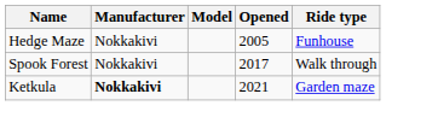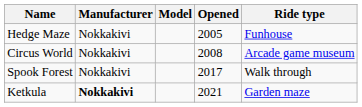+ row: Circus World | Nokkakivi | 2008 | Arcade game museum
